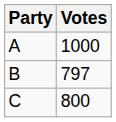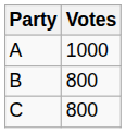B | Votes: 797 -> 800
